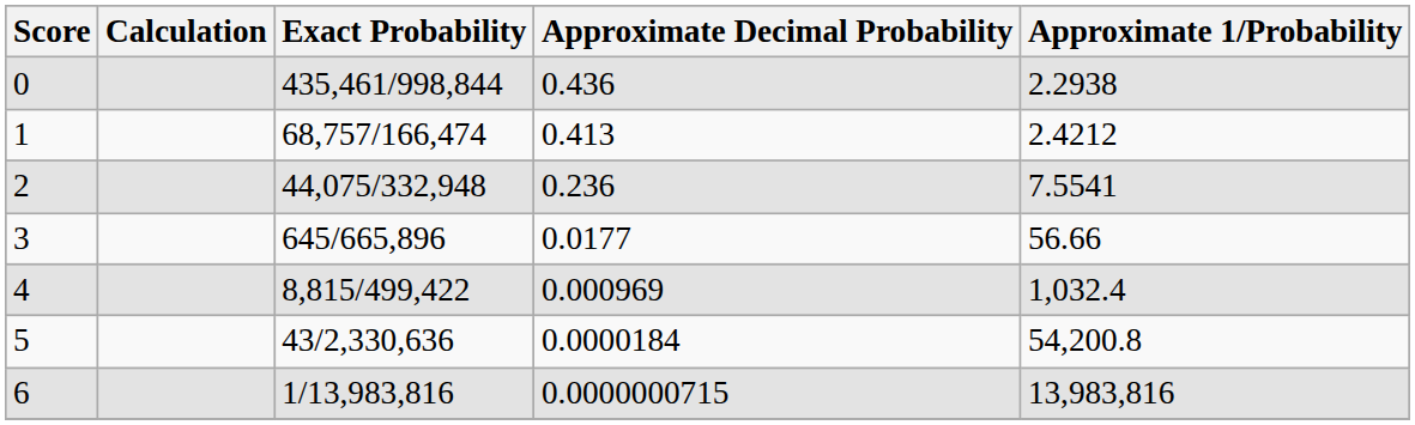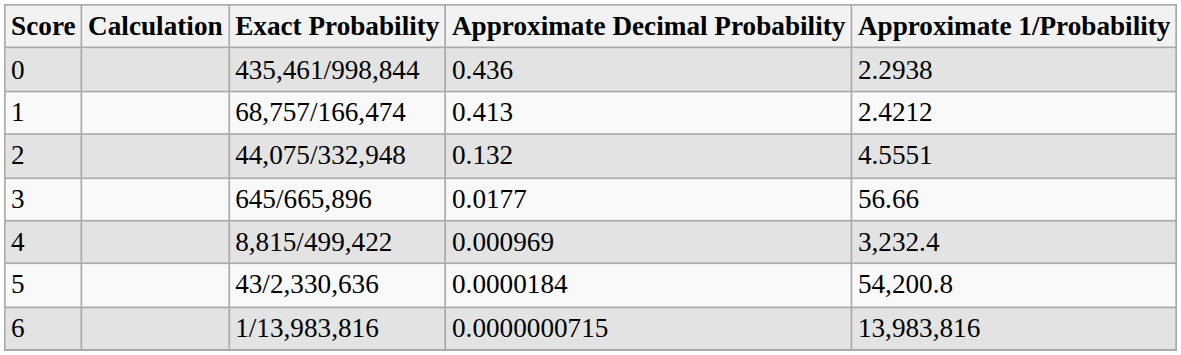2 | Approximate Decimal Probability: 0.236 -> 0.132
2 | Approximate 1/Probability: 7.5541 -> 4.5551
4 | Approximate 1/Probability: 1,032.4 -> 3,232.4
